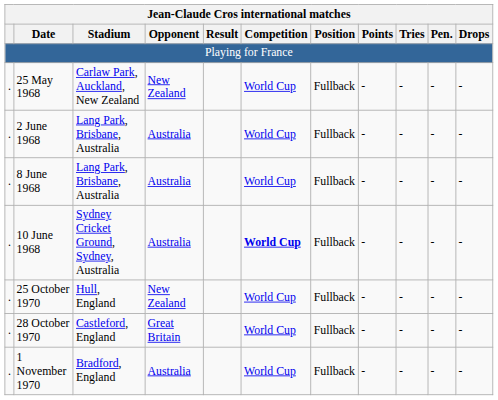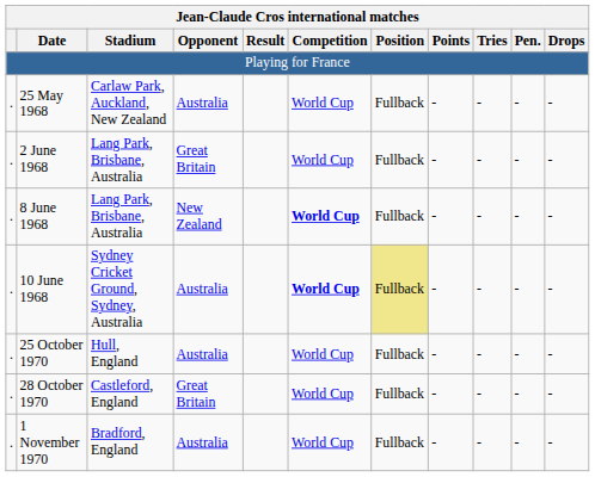25 May 1968 | Opponent: New Zealand -> Australia
2 June 1968 | Opponent: Australia -> Great Britain
8 June 1968 | Opponent: Australia -> New Zealand
8 June 1968 | Competition: normal -> bold
10 June 1968 | Position: no background -> khaki background
25 October 1970 | Opponent: New Zealand -> Australia
